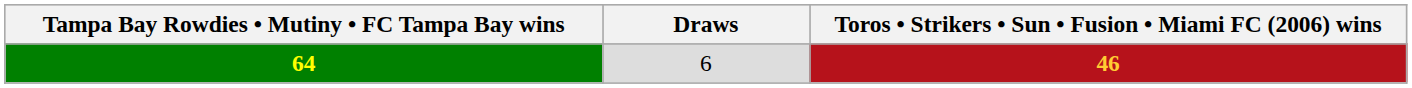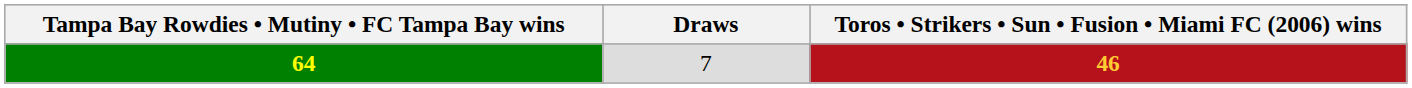64 | Draws: 6 -> 7
